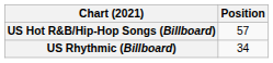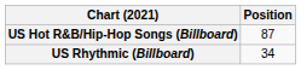US Hot R&B/Hip-Hop Songs (Billboard) | Position: 57 -> 87
